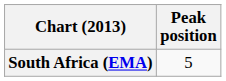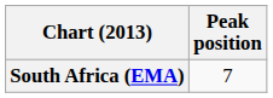South Africa (EMA) | Peak position: 5 -> 7
